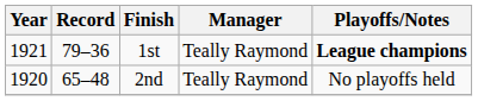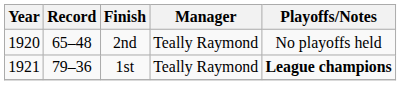rows swapped: 2nd <-> 1st
